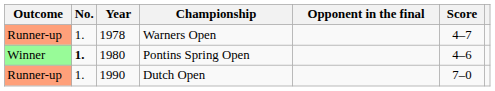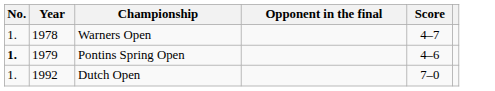- column: Outcome | Runner-up | Winner | Runner-up
Pontins Spring Open | Year: 1980 -> 1979
Dutch Open | Year: 1990 -> 1992
